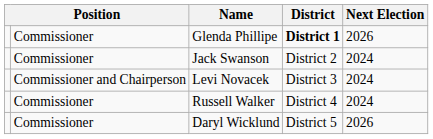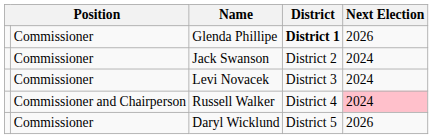Levi Novacek | column 2: Commissioner and Chairperson -> Commissioner
Russell Walker | column 2: Commissioner -> Commissioner and Chairperson
Russell Walker | Next Election: no background -> pink background
